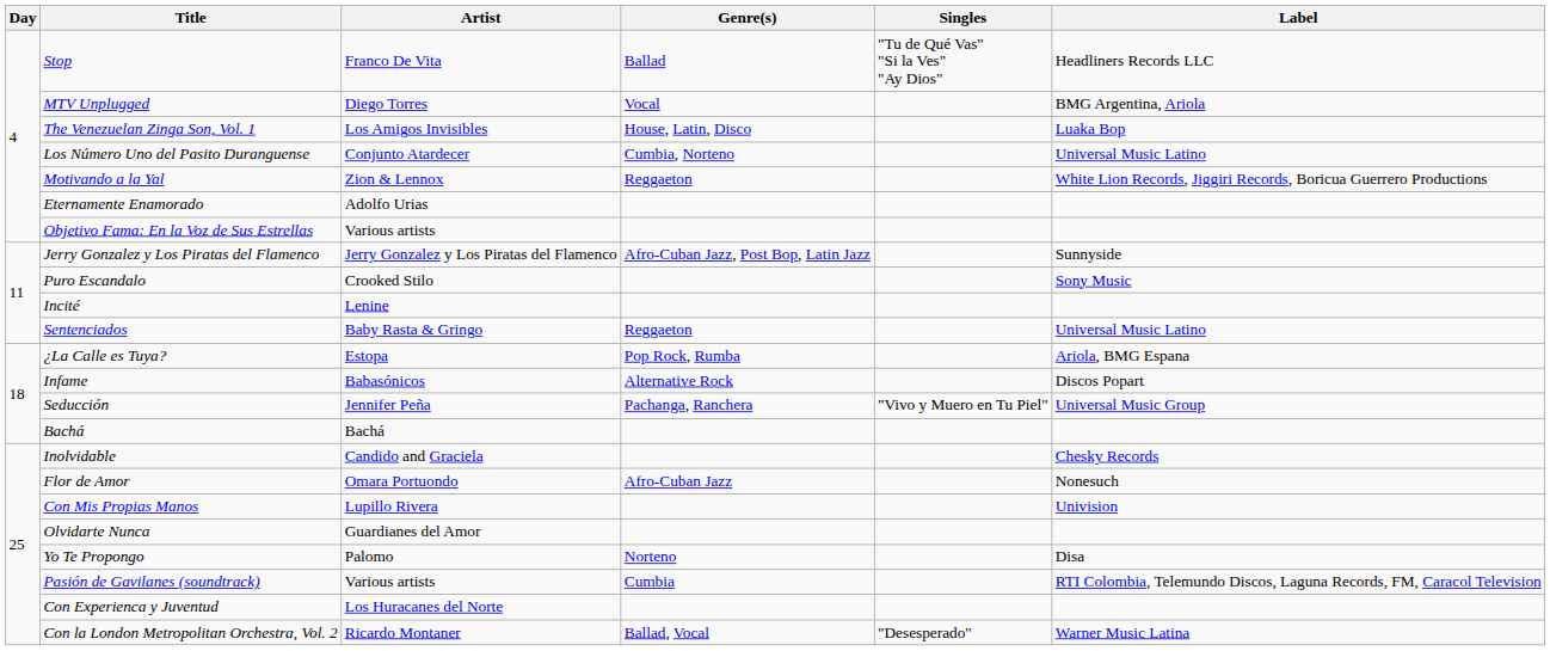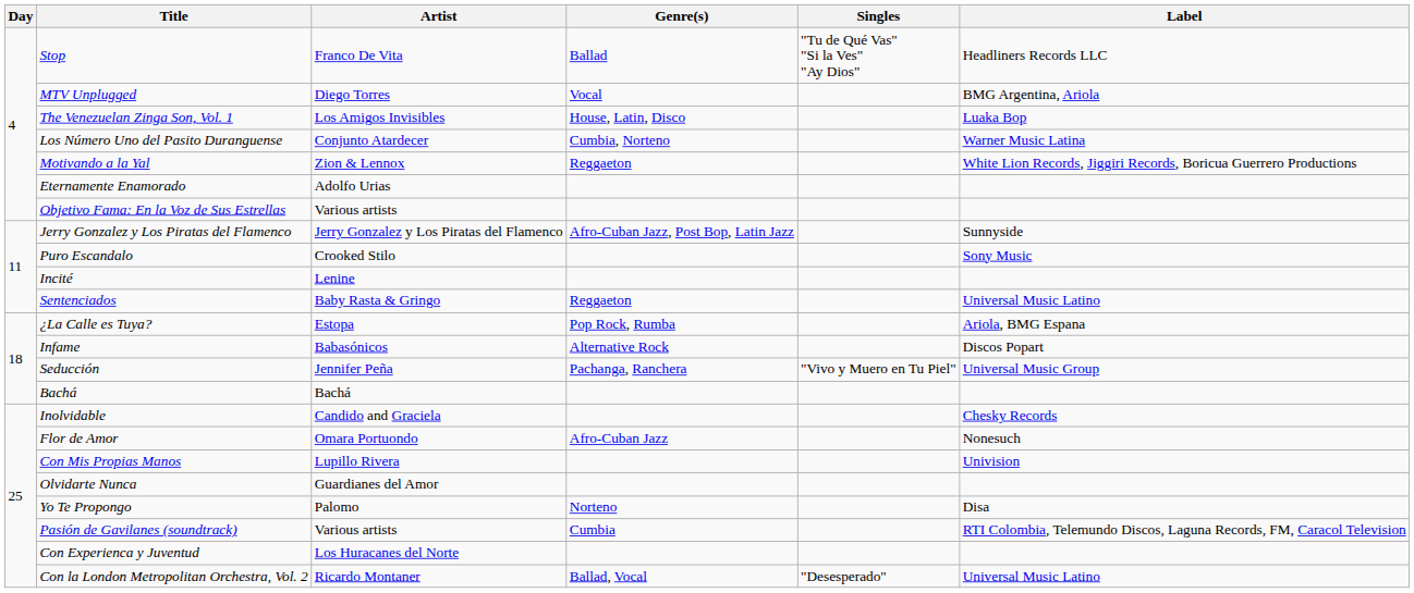Los Número Uno del Pasito Duranguense | Label: Universal Music Latino -> Warner Music Latina
Con la London Metropolitan Orchestra, Vol. 2 | Label: Warner Music Latina -> Universal Music Latino
